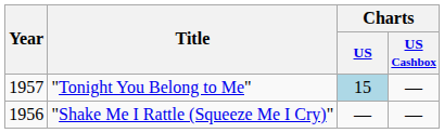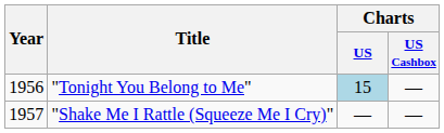"Tonight You Belong to Me" | Year: 1957 -> 1956
"Shake Me I Rattle (Squeeze Me I Cry)" | Year: 1956 -> 1957
